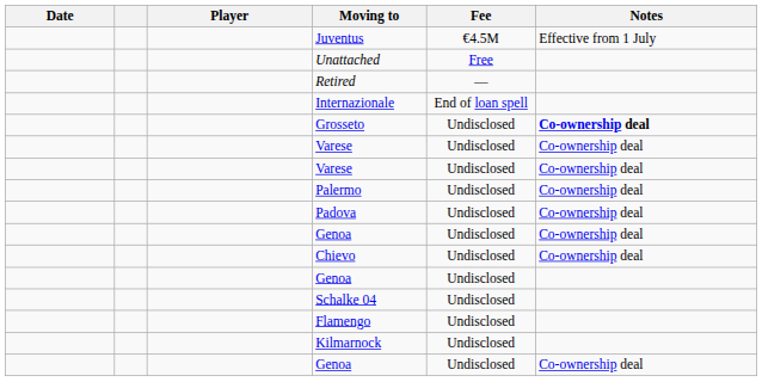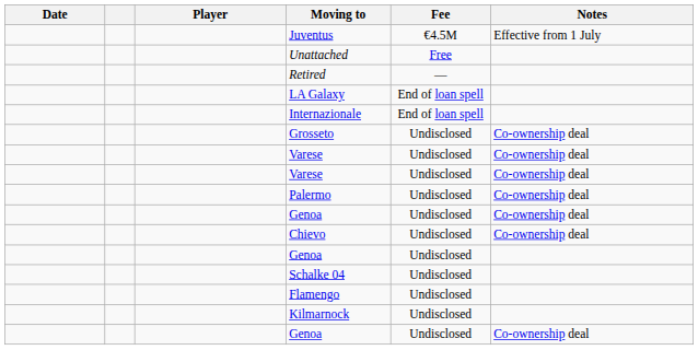+ row: LA Galaxy | End of loan spell
Grosseto | Notes: bold -> normal
- row: Padova | Undisclosed | Co-ownership deal
